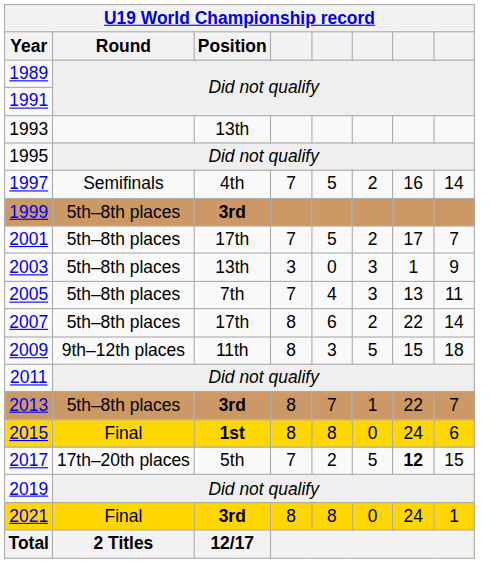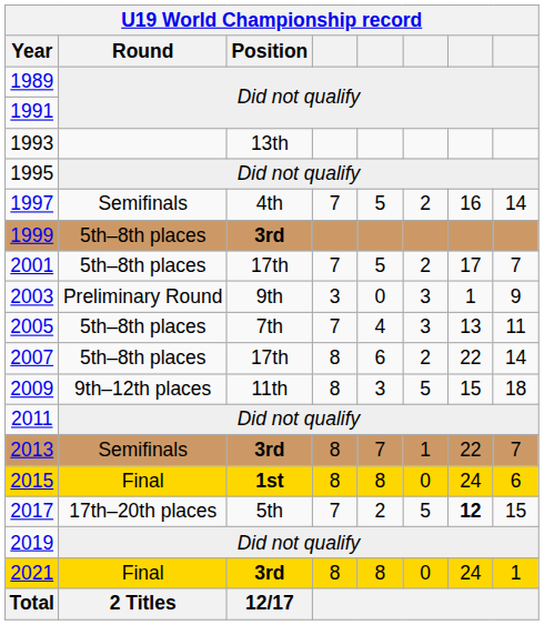2003 | Round: 5th–8th places -> Preliminary Round
2003 | Position: 13th -> 9th
2013 | Round: 5th–8th places -> Semifinals
